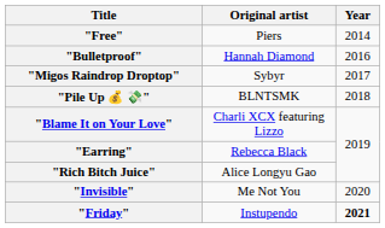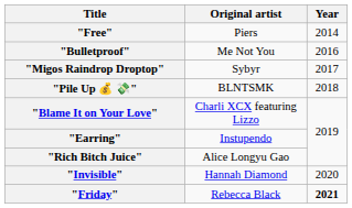"Bulletproof" | Original artist: Hannah Diamond -> Me Not You
"Earring" | Original artist: Rebecca Black -> Instupendo
"Invisible" | Original artist: Me Not You -> Hannah Diamond
"Friday" | Original artist: Instupendo -> Rebecca Black
